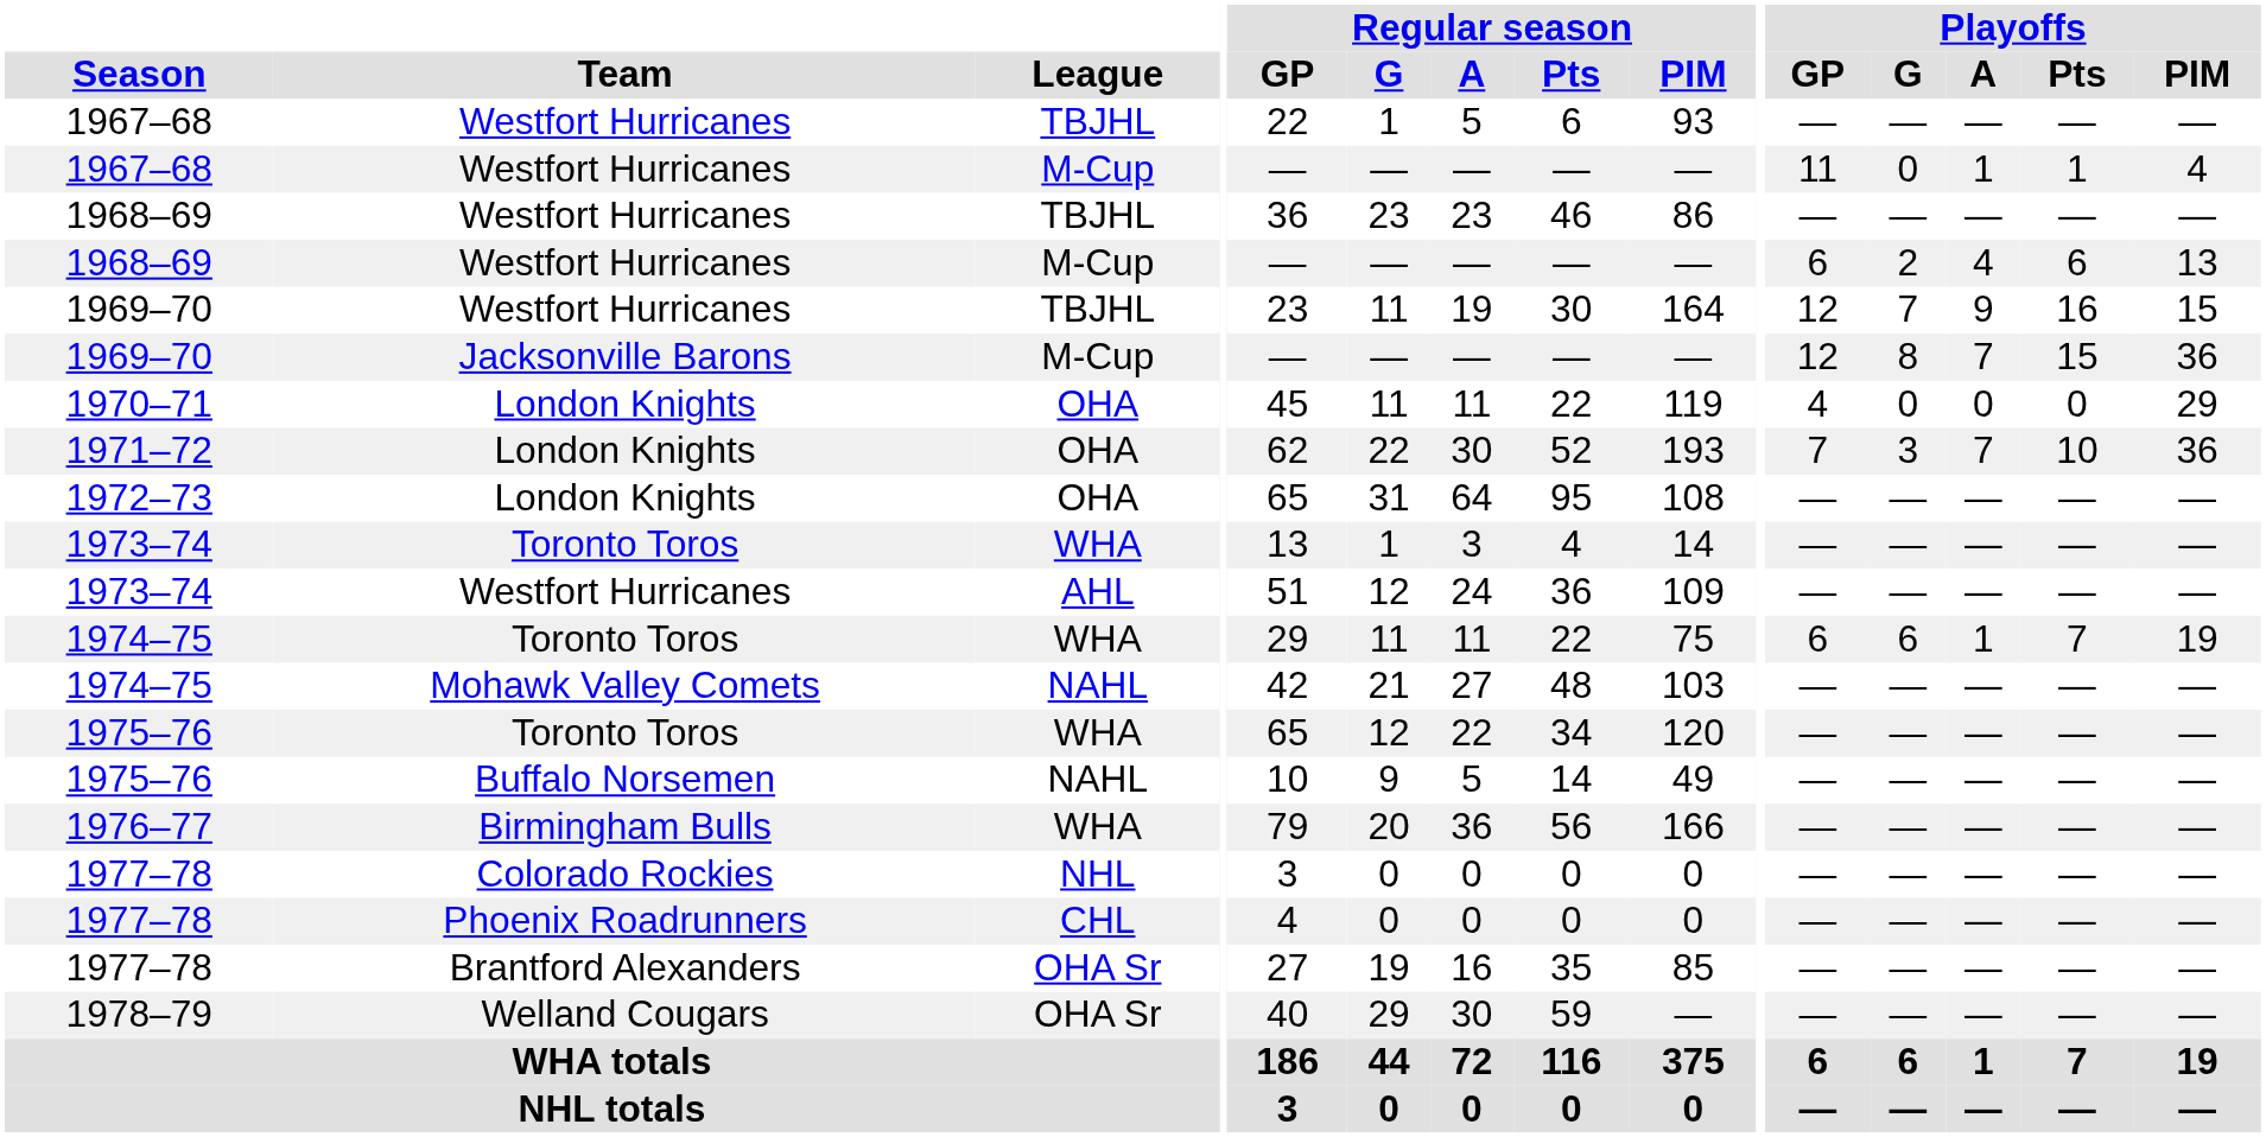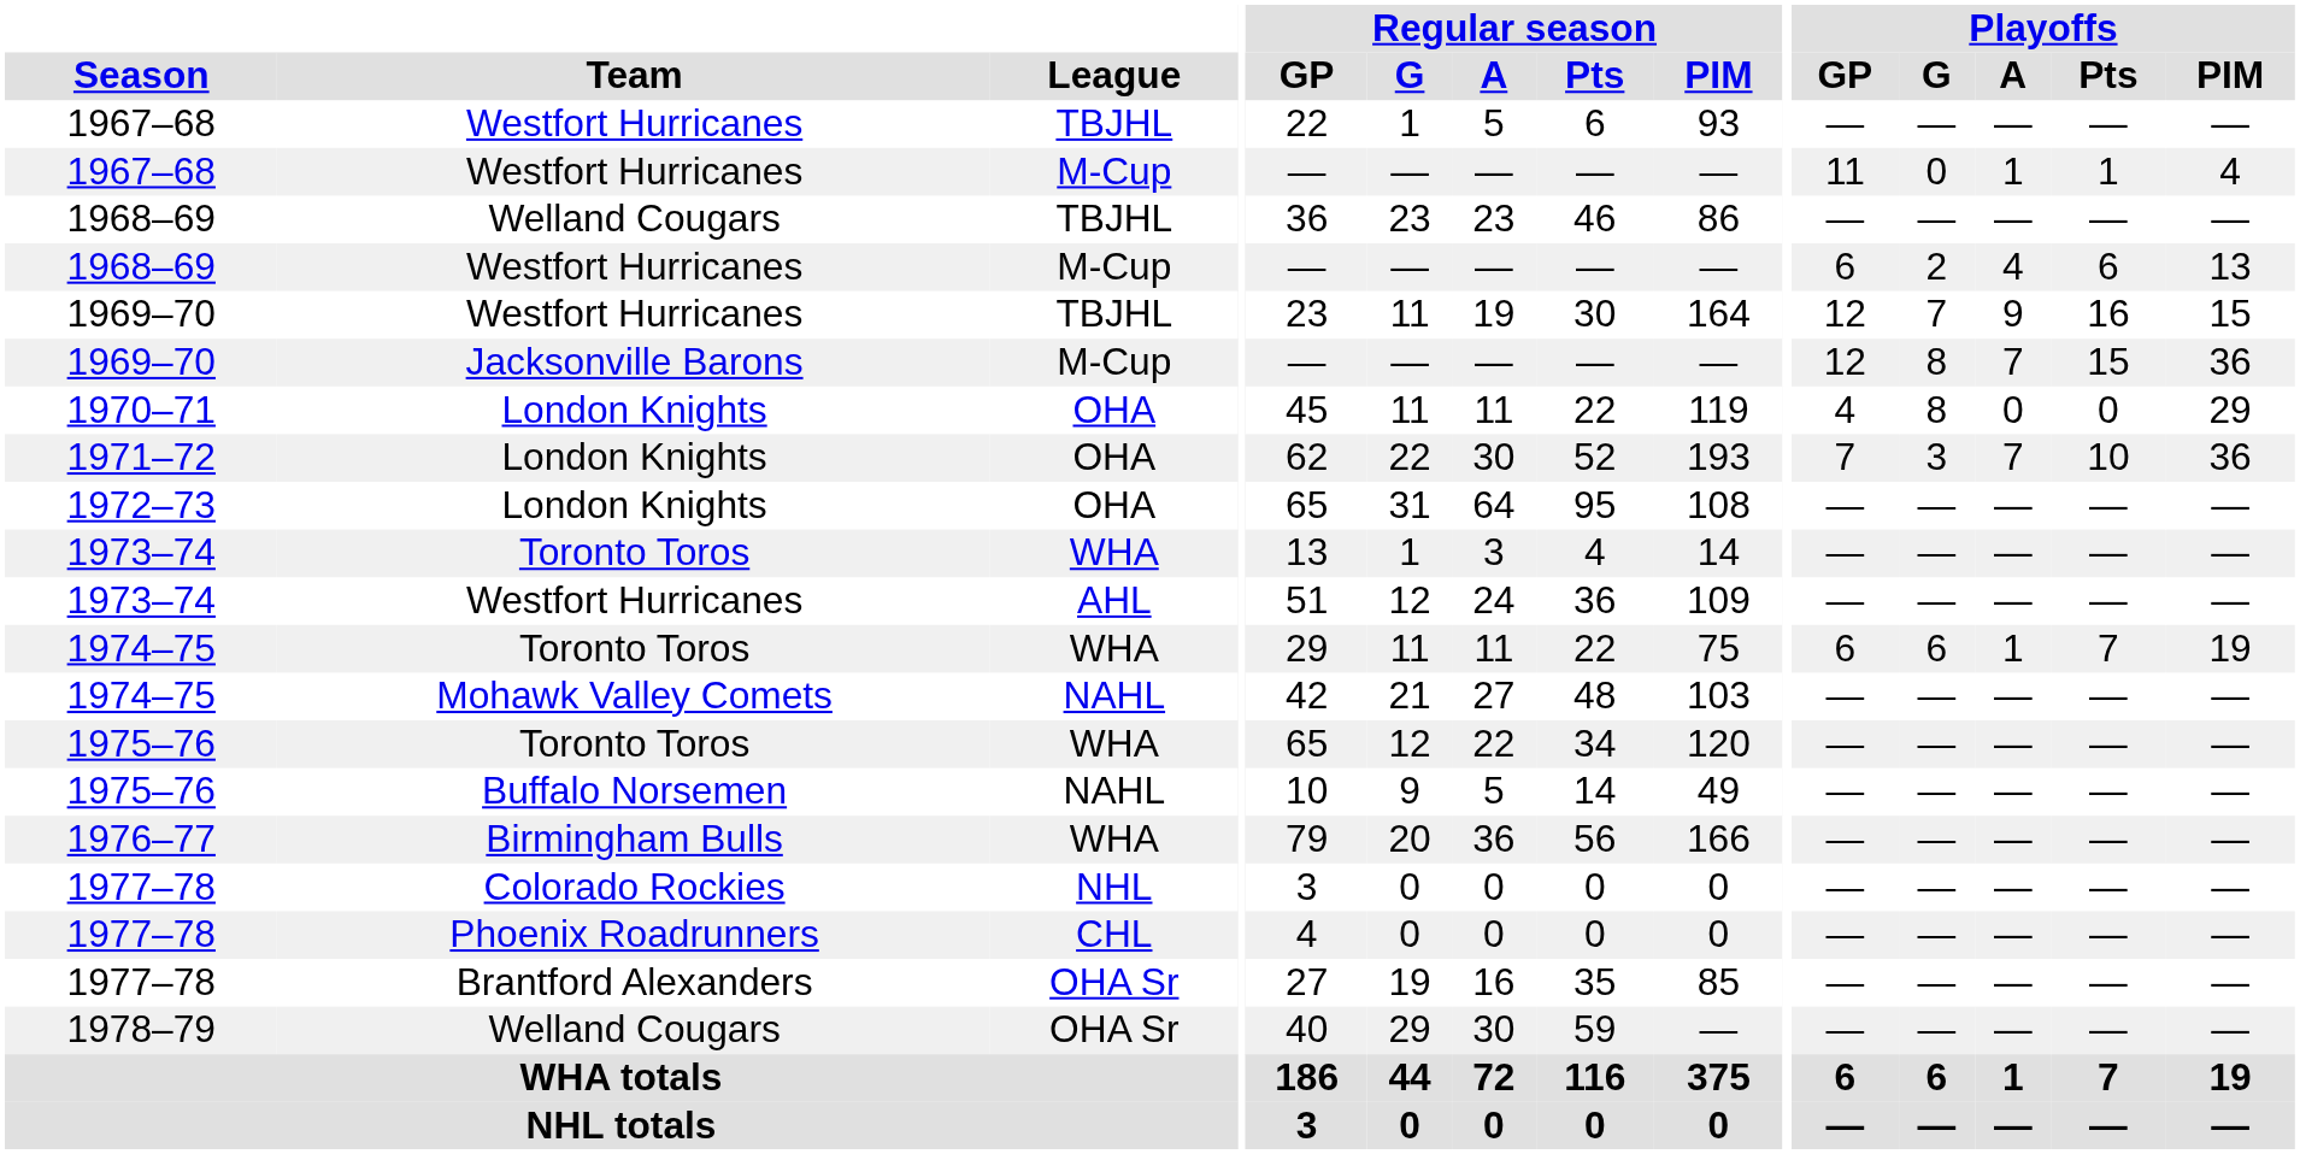1968–69 / TBJHL | Team: Westfort Hurricanes -> Welland Cougars
1970–71 | Playoffs / G: 0 -> 8
